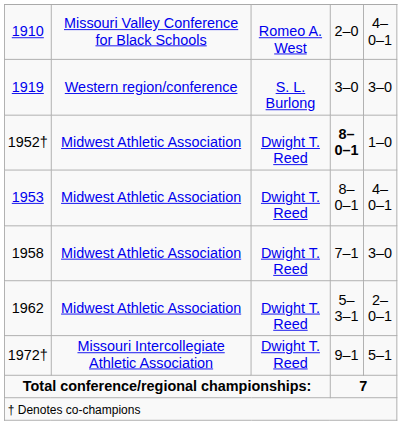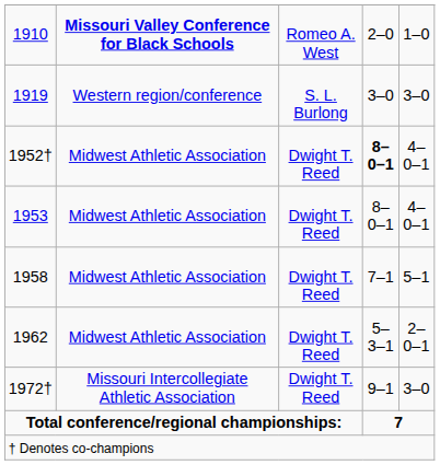1910 | column 2: normal -> bold
1910 | column 5: 4–0–1 -> 1–0
1952† | column 5: 1–0 -> 4–0–1
1958 | column 5: 3–0 -> 5–1
1972† | column 5: 5–1 -> 3–0
